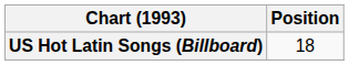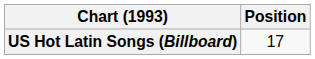US Hot Latin Songs (Billboard) | Position: 18 -> 17
